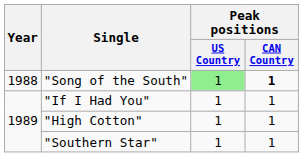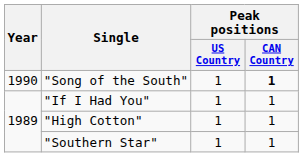"Song of the South" | Year: 1988 -> 1990
"Song of the South" | Peak positions / US Country: lightgreen background -> no background
